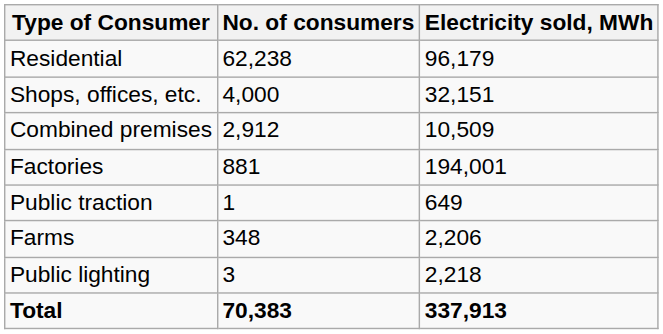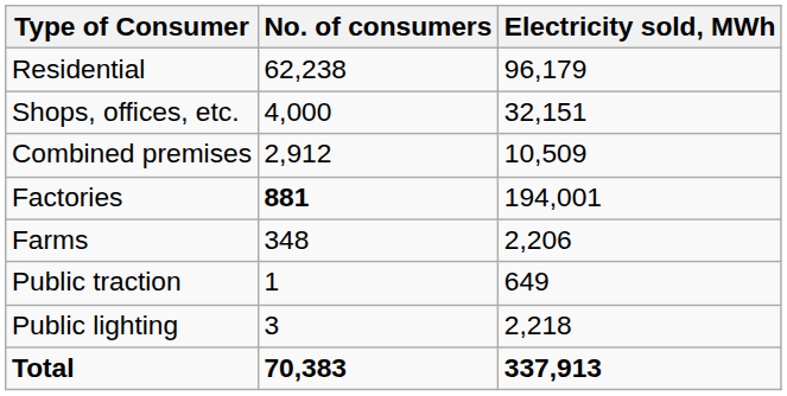Factories | No. of consumers: normal -> bold
rows swapped: Farms <-> Public traction
